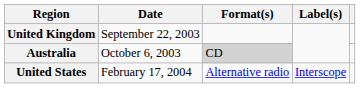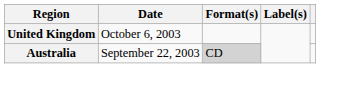United Kingdom | Date: September 22, 2003 -> October 6, 2003
Australia | Date: October 6, 2003 -> September 22, 2003
- row: United States | February 17, 2004 | Alternative radio | Interscope
